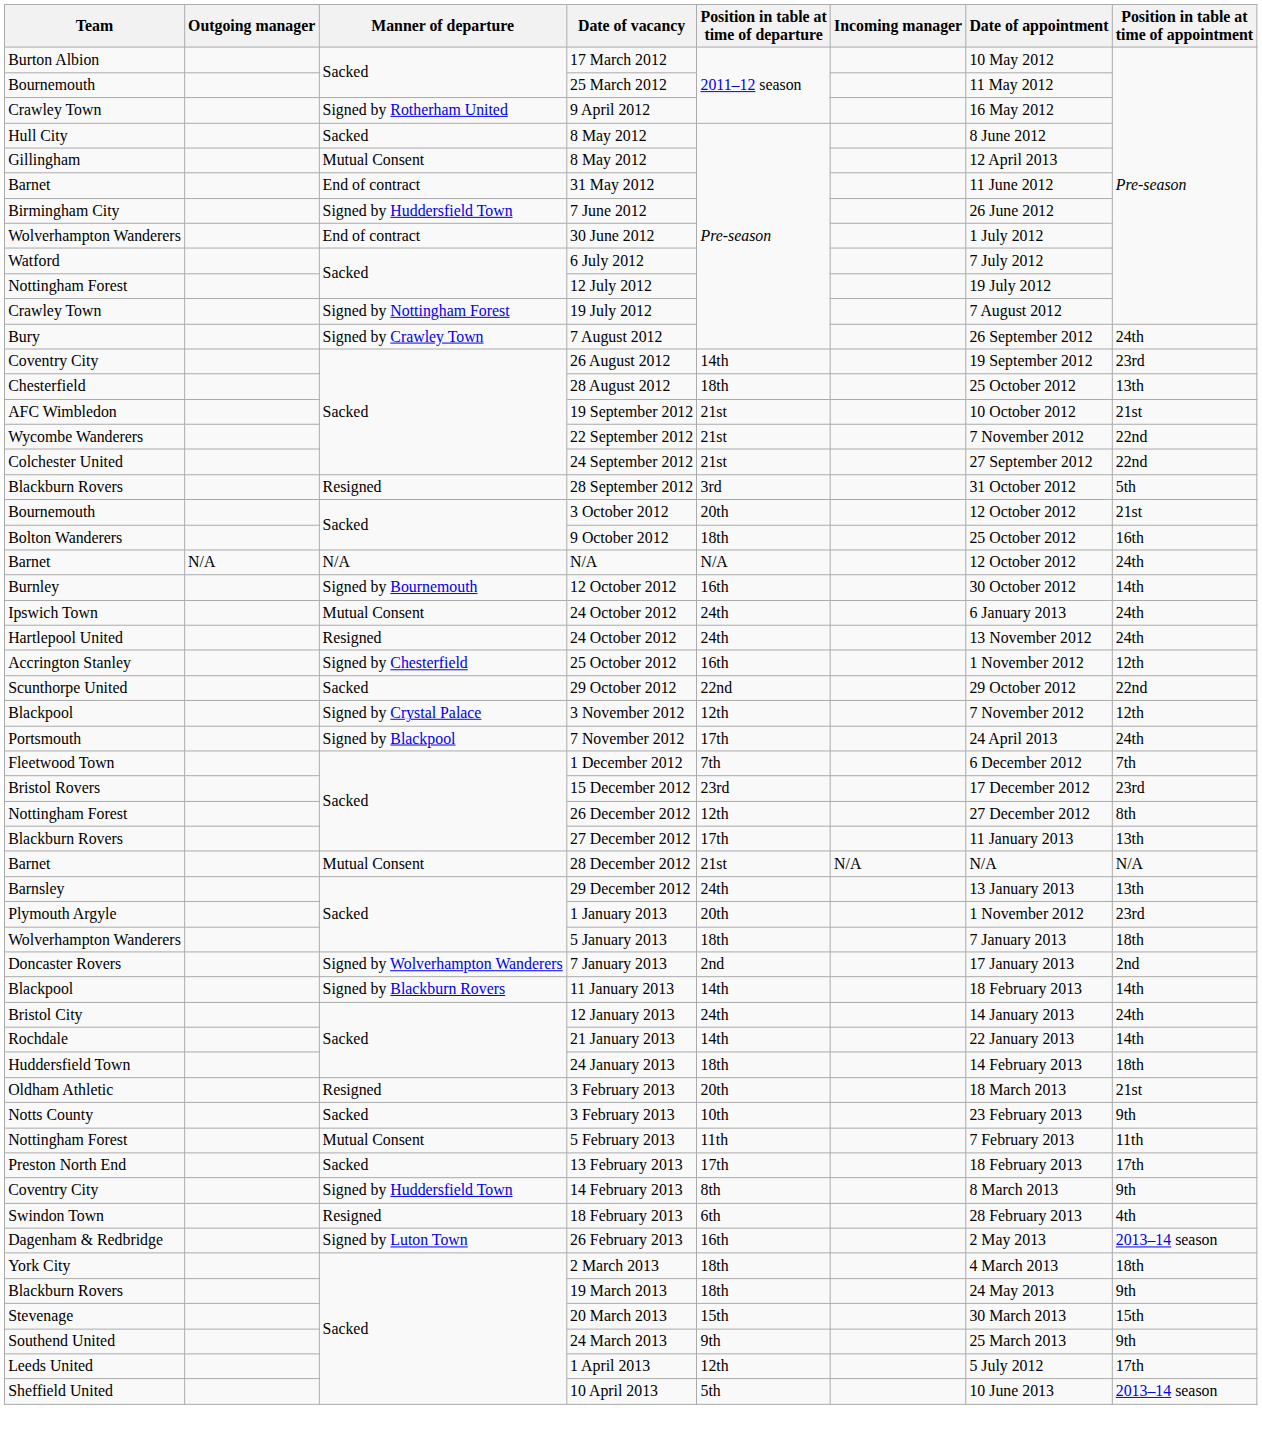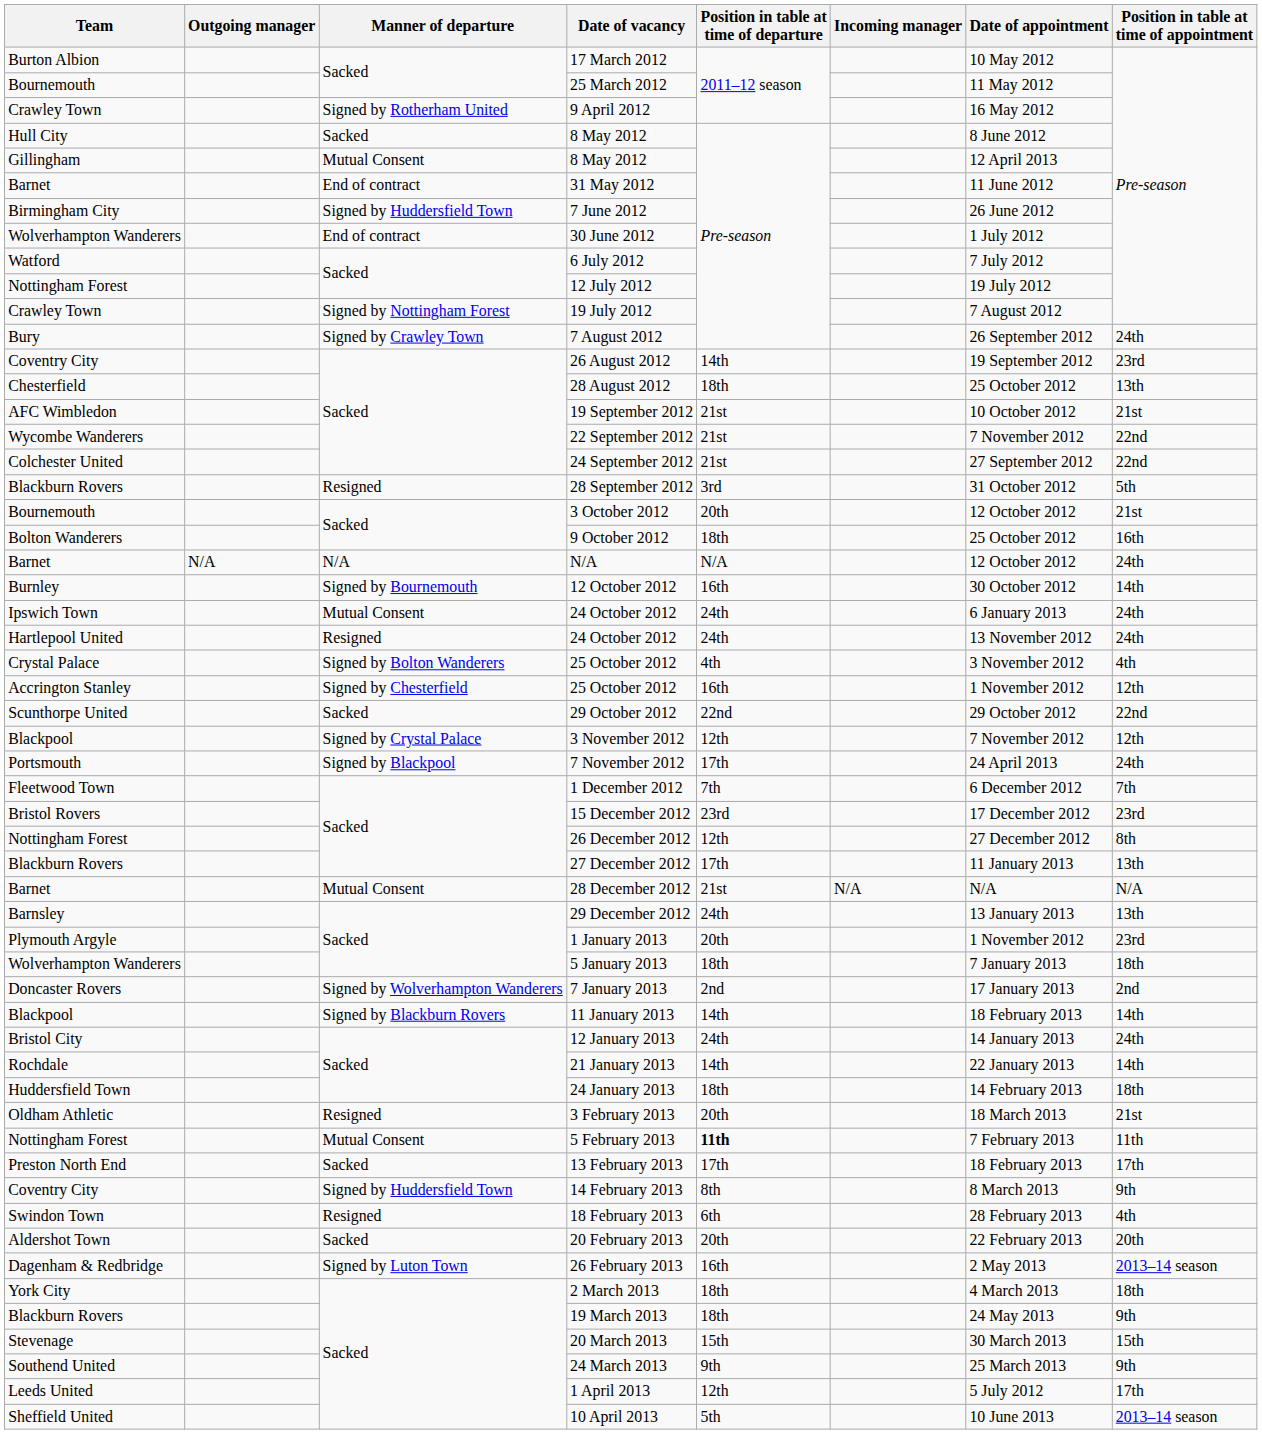+ row: Crystal Palace | Signed by Bolton Wanderers | 25 October 2012 | 4th | 3 November 2012 | 4th
- row: Notts County | Sacked | 3 February 2013 | 10th | 23 February 2013 | 9th
5 February 2013 | Position in table at time of departure: normal -> bold
+ row: Aldershot Town | Sacked | 20 February 2013 | 20th | 22 February 2013 | 20th
